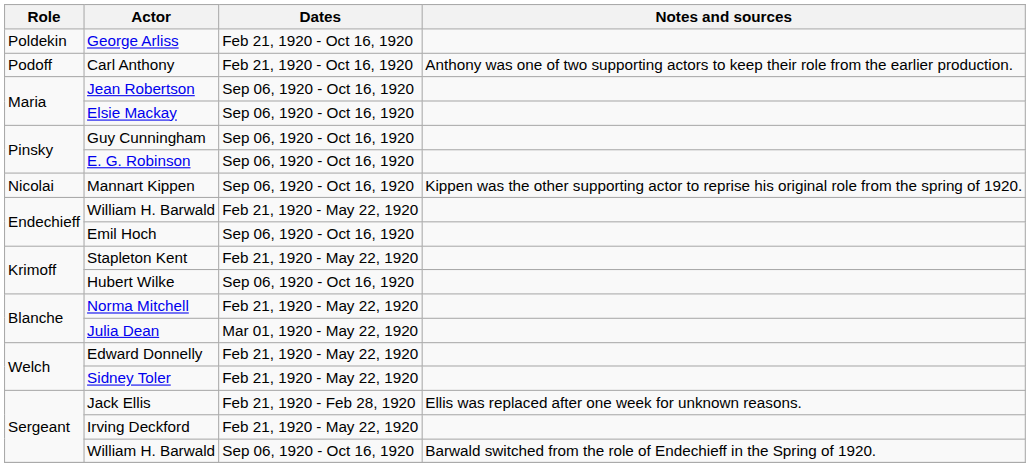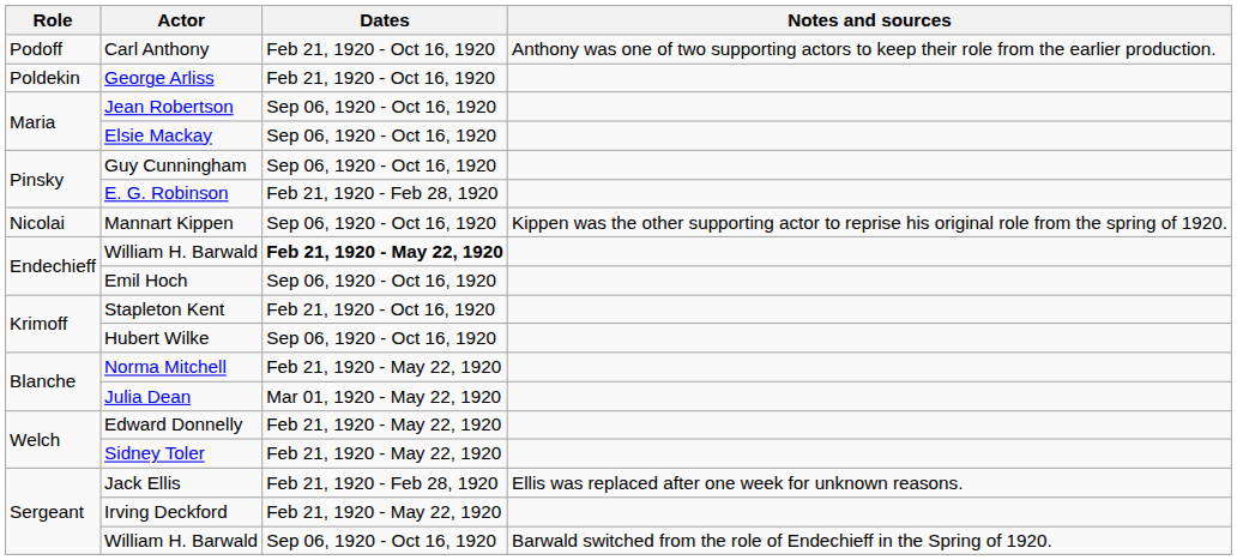rows swapped: George Arliss <-> Carl Anthony
E. G. Robinson | Dates: Sep 06, 1920 - Oct 16, 1920 -> Feb 21, 1920 - Feb 28, 1920
Endechieff / William H. Barwald | Dates: normal -> bold
Stapleton Kent | Dates: Feb 21, 1920 - May 22, 1920 -> Feb 21, 1920 - Oct 16, 1920
